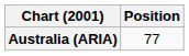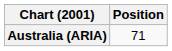Australia (ARIA) | Position: 77 -> 71
